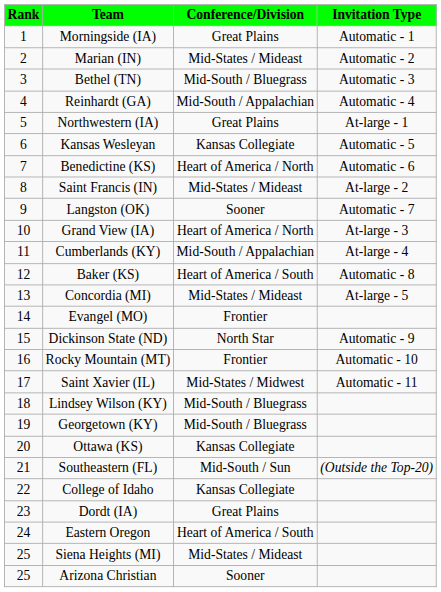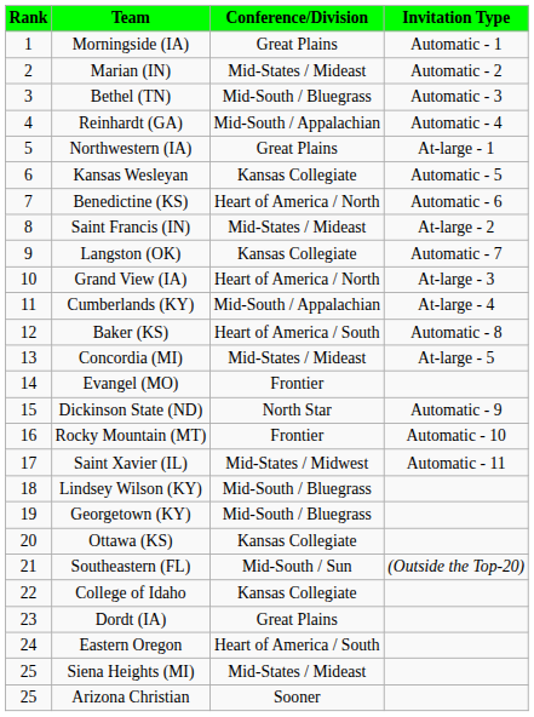Langston (OK) | Conference/Division: Sooner -> Kansas Collegiate
